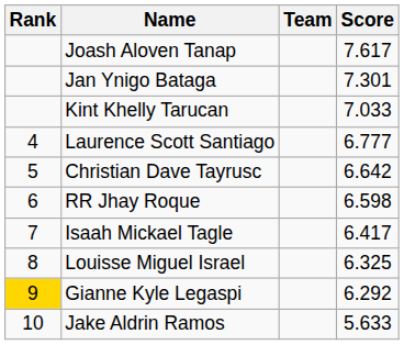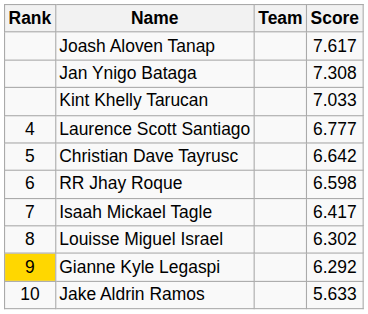Jan Ynigo Bataga | Score: 7.301 -> 7.308
Louisse Miguel Israel | Score: 6.325 -> 6.302
